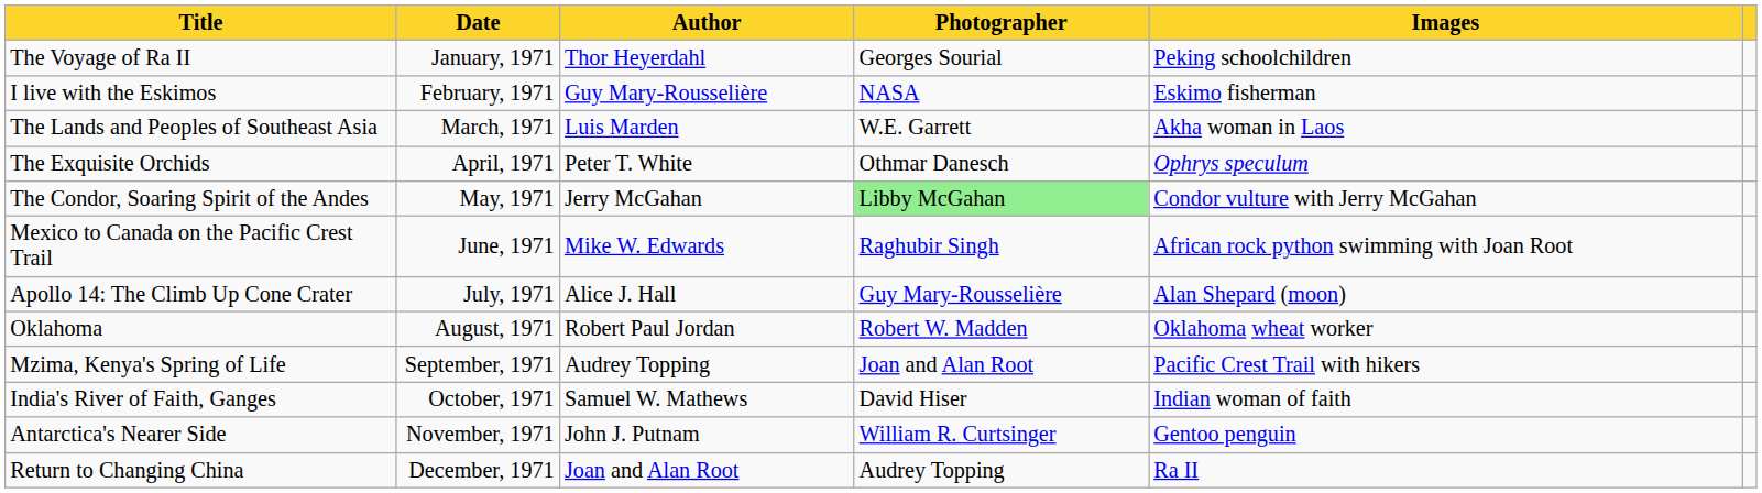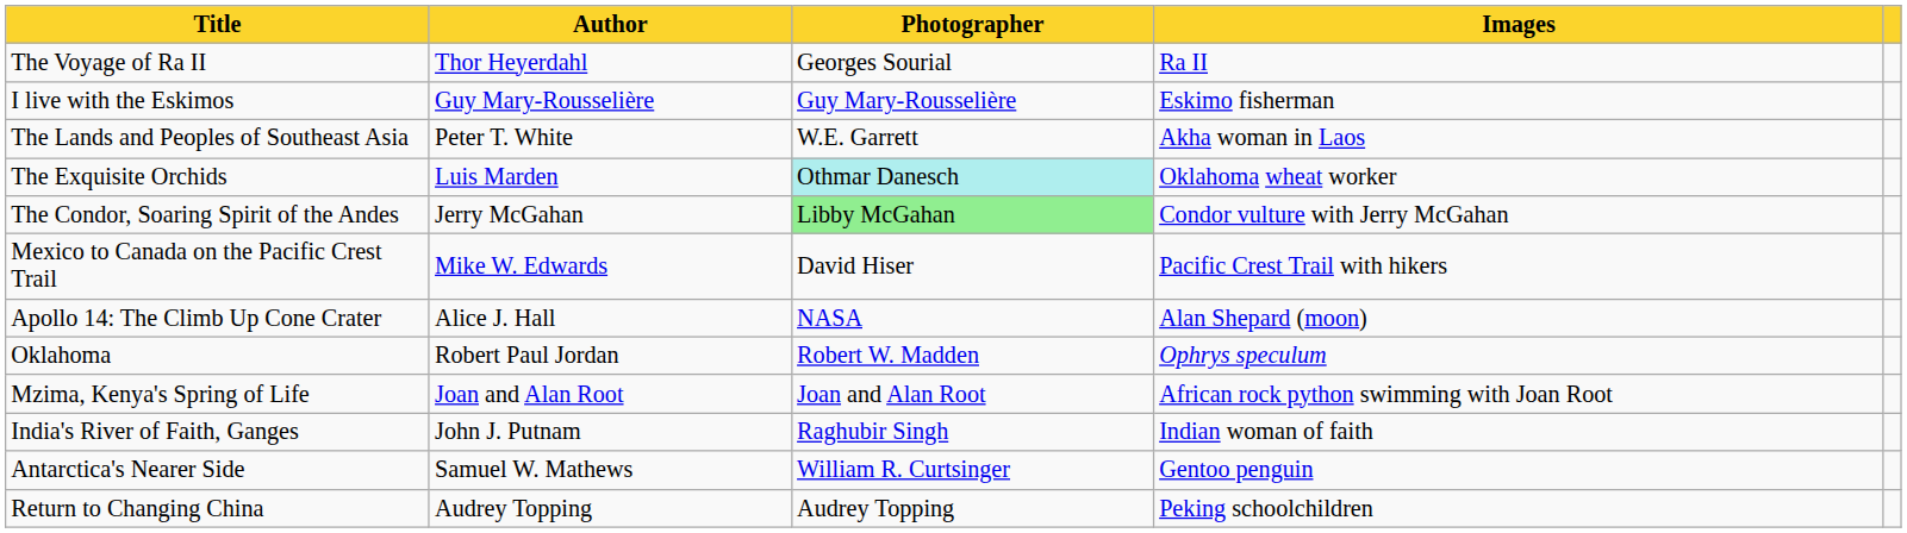- column: Date | January, 1971 | February, 1971 | March, 1971 | April, 1971 | May, 1971 | June, 1971 | July, 1971 | August, 1971 | September, 1971 | October, 1971 | November, 1971 | December, 1971
The Voyage of Ra II | Images: Peking schoolchildren -> Ra II
I live with the Eskimos | Photographer: NASA -> Guy Mary-Rousselière
The Lands and Peoples of Southeast Asia | Author: Luis Marden -> Peter T. White
The Exquisite Orchids | Author: Peter T. White -> Luis Marden
The Exquisite Orchids | Photographer: no background -> paleturquoise background
The Exquisite Orchids | Images: Ophrys speculum -> Oklahoma wheat worker
Mexico to Canada on the Pacific Crest Trail | Photographer: Raghubir Singh -> David Hiser
Mexico to Canada on the Pacific Crest Trail | Images: African rock python swimming with Joan Root -> Pacific Crest Trail with hikers
Apollo 14: The Climb Up Cone Crater | Photographer: Guy Mary-Rousselière -> NASA
Oklahoma | Images: Oklahoma wheat worker -> Ophrys speculum
Mzima, Kenya's Spring of Life | Author: Audrey Topping -> Joan and Alan Root
Mzima, Kenya's Spring of Life | Images: Pacific Crest Trail with hikers -> African rock python swimming with Joan Root
India's River of Faith, Ganges | Author: Samuel W. Mathews -> John J. Putnam
India's River of Faith, Ganges | Photographer: David Hiser -> Raghubir Singh
Antarctica's Nearer Side | Author: John J. Putnam -> Samuel W. Mathews
Return to Changing China | Author: Joan and Alan Root -> Audrey Topping
Return to Changing China | Images: Ra II -> Peking schoolchildren
